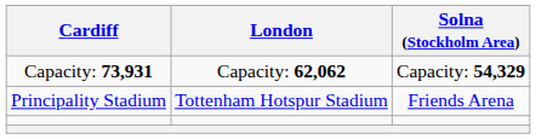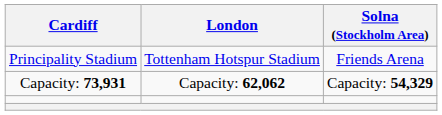rows swapped: Principality Stadium <-> Capacity: 73,931
